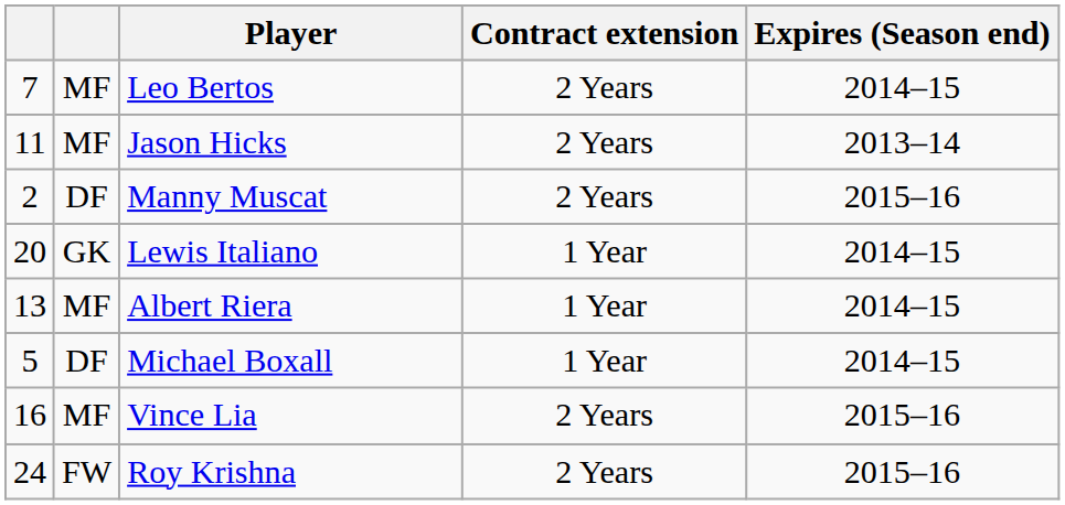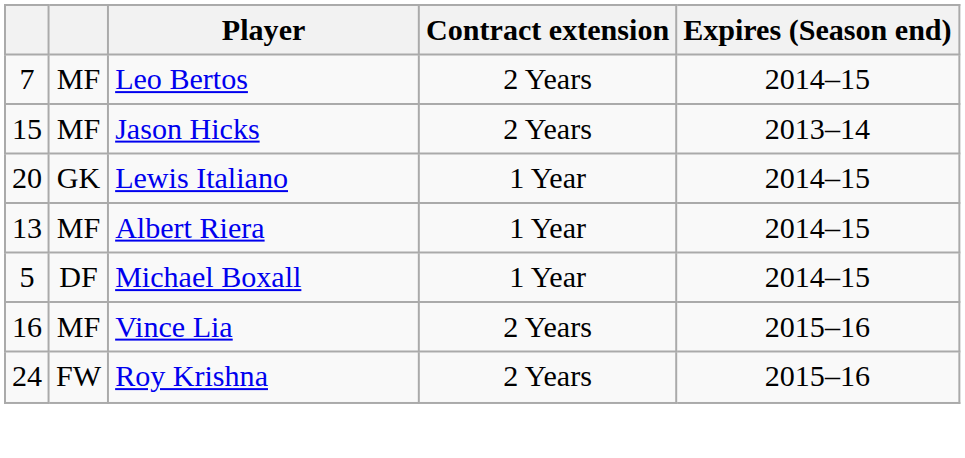Jason Hicks | column 1: 11 -> 15
- row: 2 | DF | Manny Muscat | 2 Years | 2015–16
